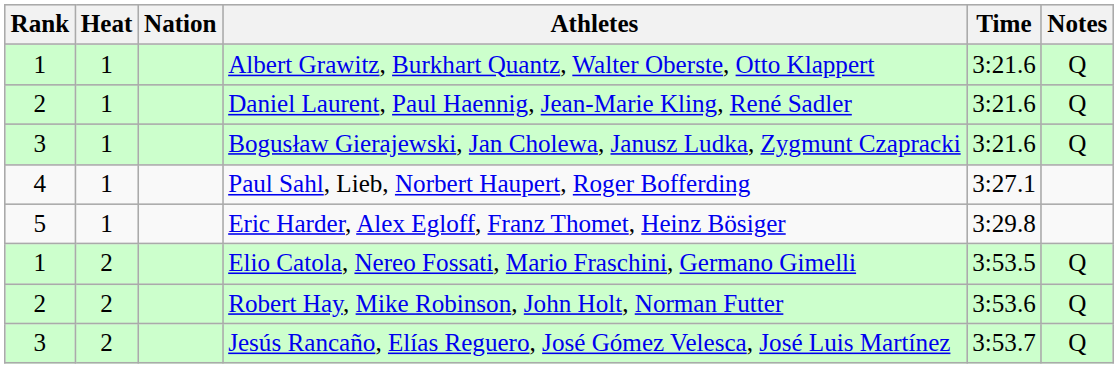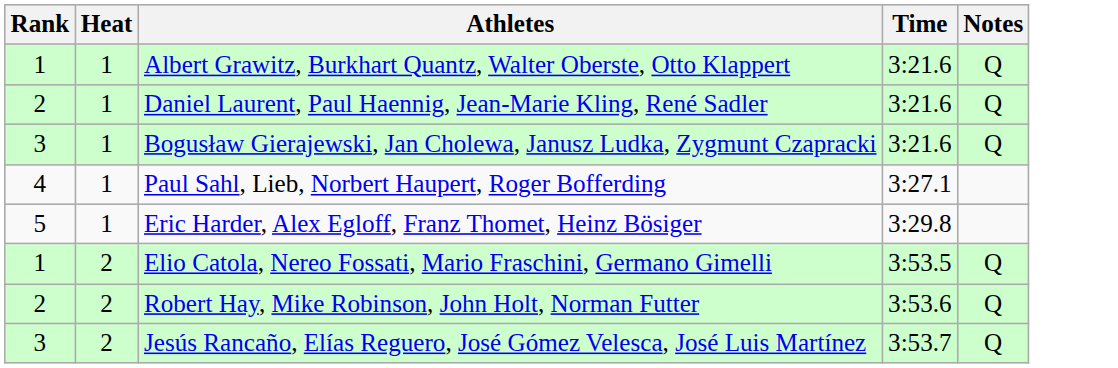- column: Nation
